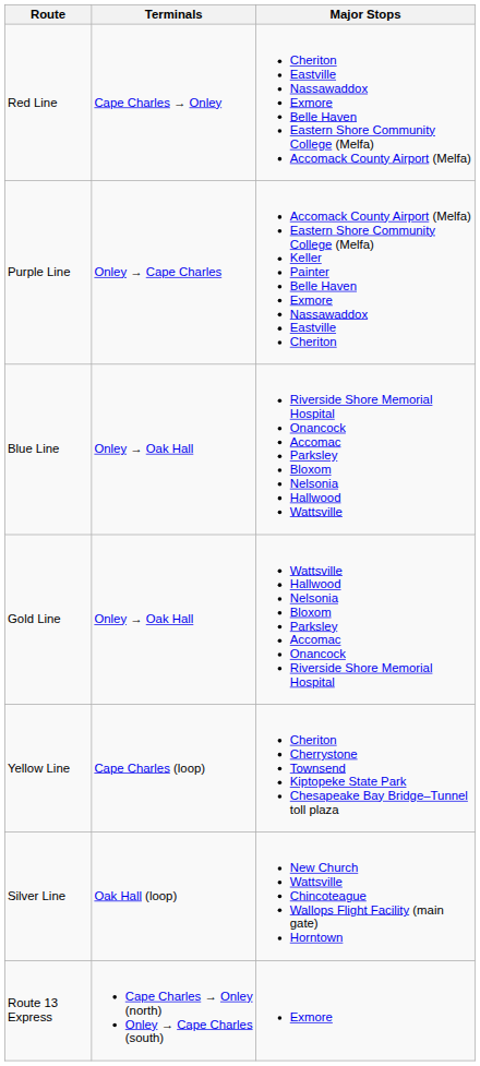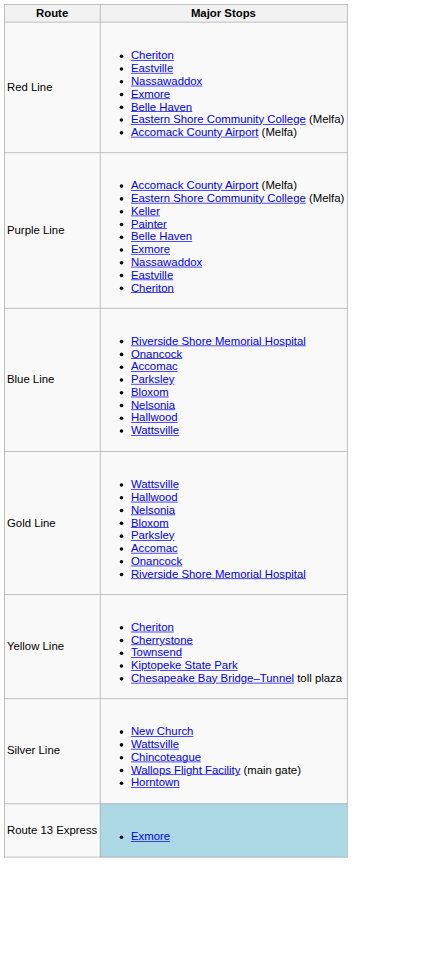- column: Terminals | Cape Charles → Onley | Onley → Cape Charles | Onley → Oak Hall | Onley → Oak Hall | Cape Charles (loop) | Oak Hall (loop) | Cape Charles → Onley (north) Onley → Cape Charles (south)
Route 13 Express | Major Stops: no background -> lightblue background
